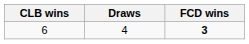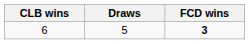6 | Draws: 4 -> 5
